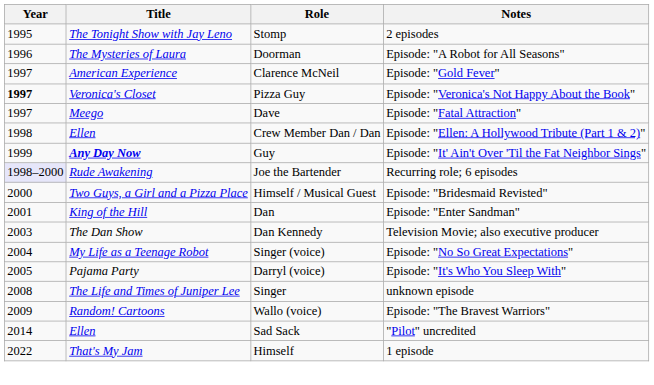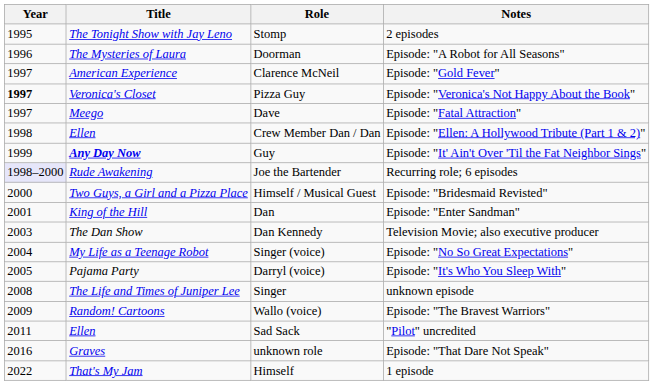Sad Sack | Year: 2014 -> 2011
+ row: 2016 | Graves | unknown role | Episode: "That Dare Not Speak"
